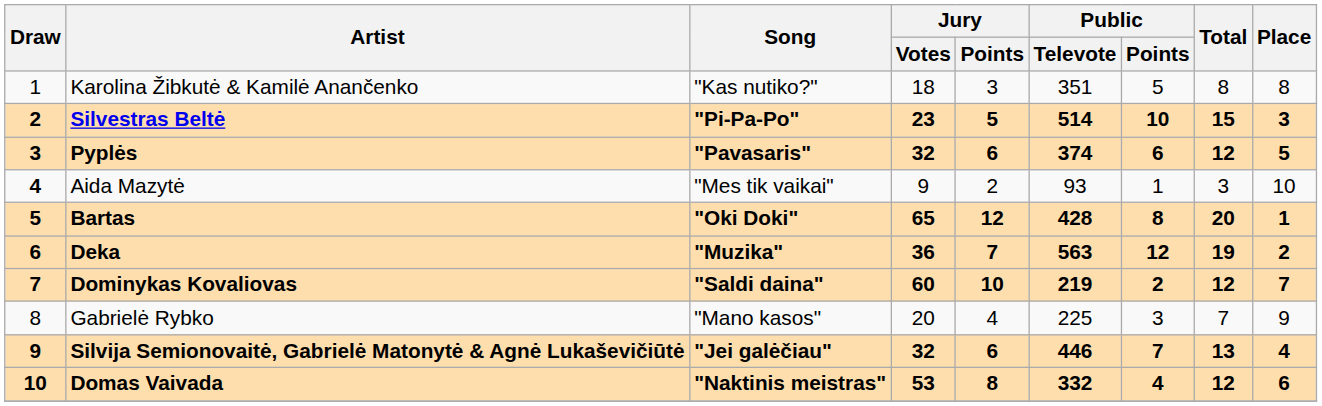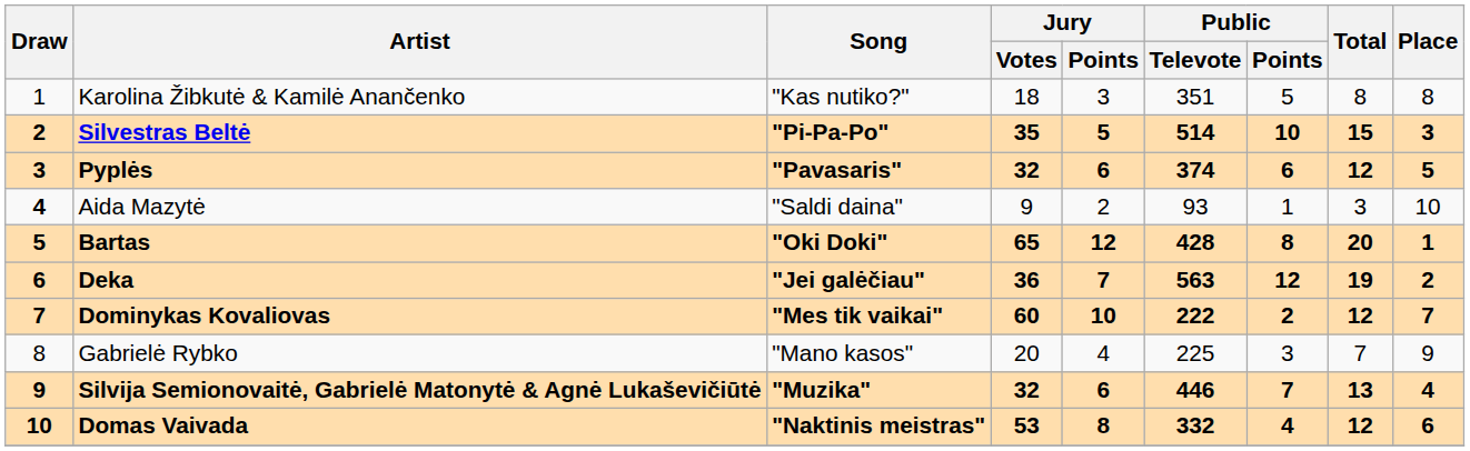Silvestras Beltė | Jury / Votes: 23 -> 35
Aida Mazytė | Song: "Mes tik vaikai" -> "Saldi daina"
Deka | Song: "Muzika" -> "Jei galėčiau"
Dominykas Kovaliovas | Song: "Saldi daina" -> "Mes tik vaikai"
Dominykas Kovaliovas | Public / Televote: 219 -> 222
Silvija Semionovaitė, Gabrielė Matonytė & Agnė Lukaševičiūtė | Song: "Jei galėčiau" -> "Muzika"
